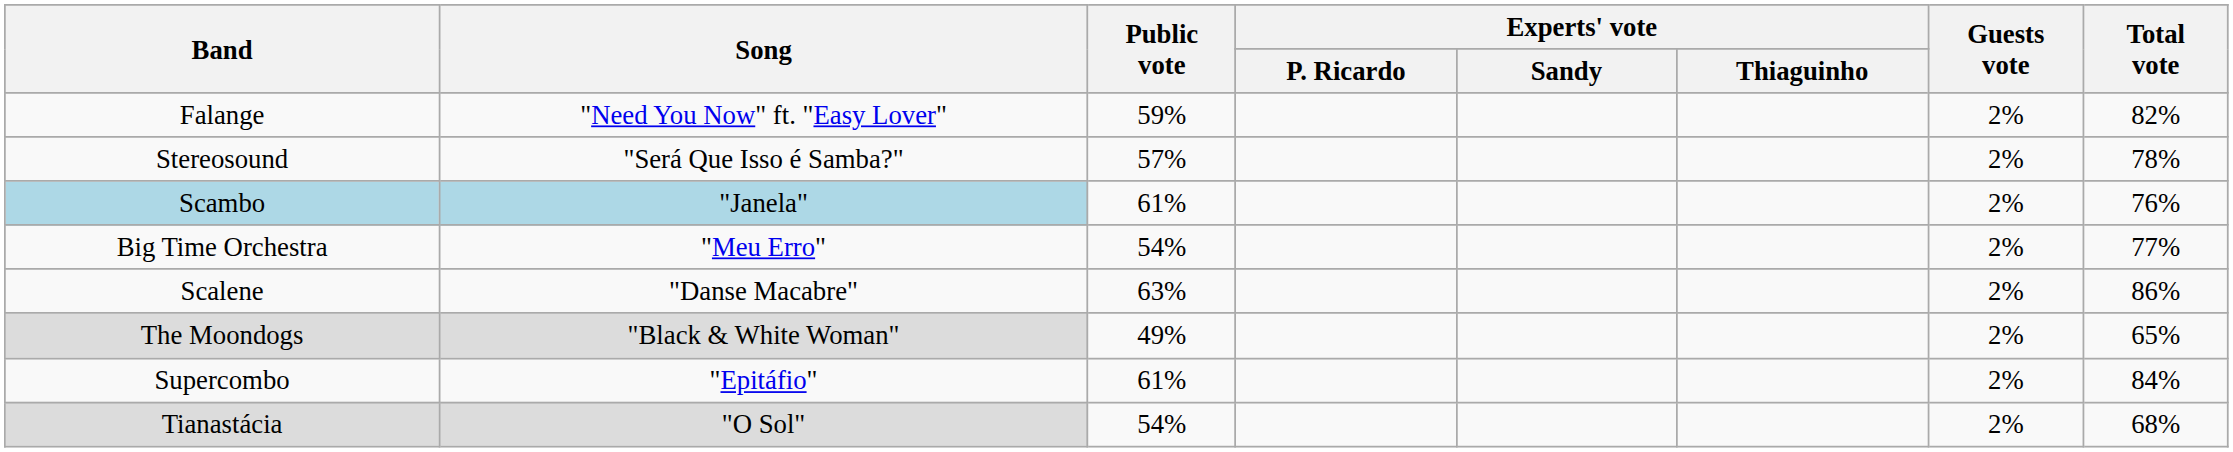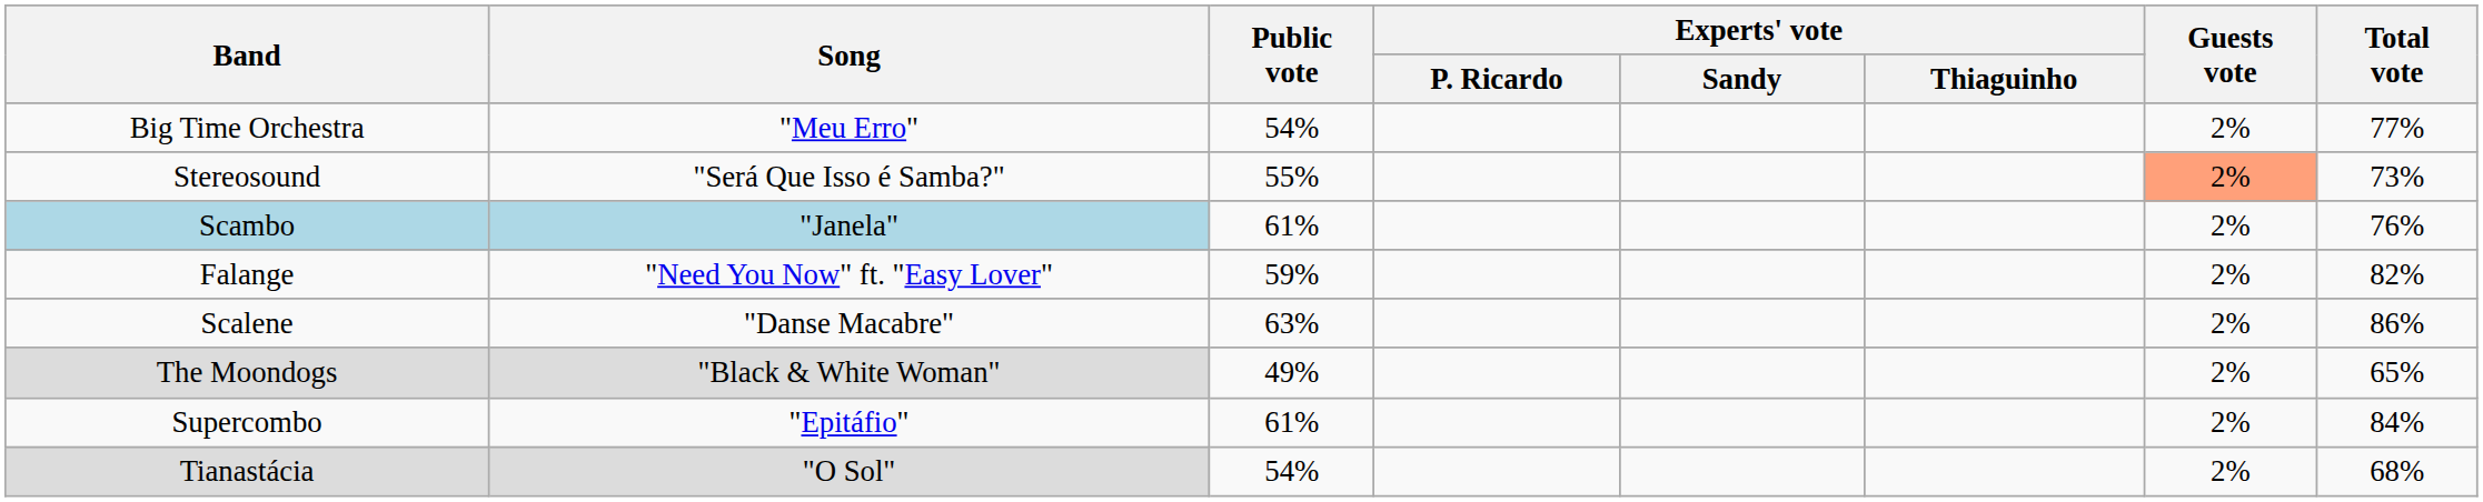rows swapped: Big Time Orchestra <-> Falange
Stereosound | Public vote: 57% -> 55%
Stereosound | Guests vote: no background -> lightsalmon background
Stereosound | Total vote: 78% -> 73%
